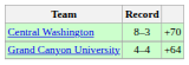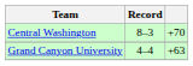Grand Canyon University | column 3: +64 -> +63
